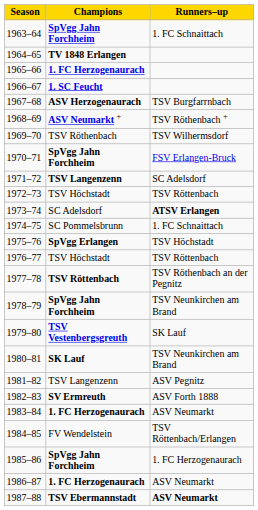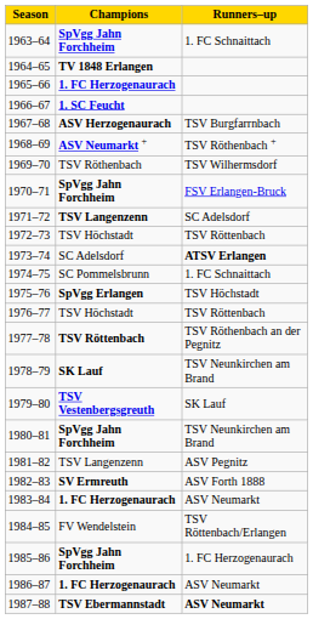1978–79 | Champions: SpVgg Jahn Forchheim -> SK Lauf
1980–81 | Champions: SK Lauf -> SpVgg Jahn Forchheim
